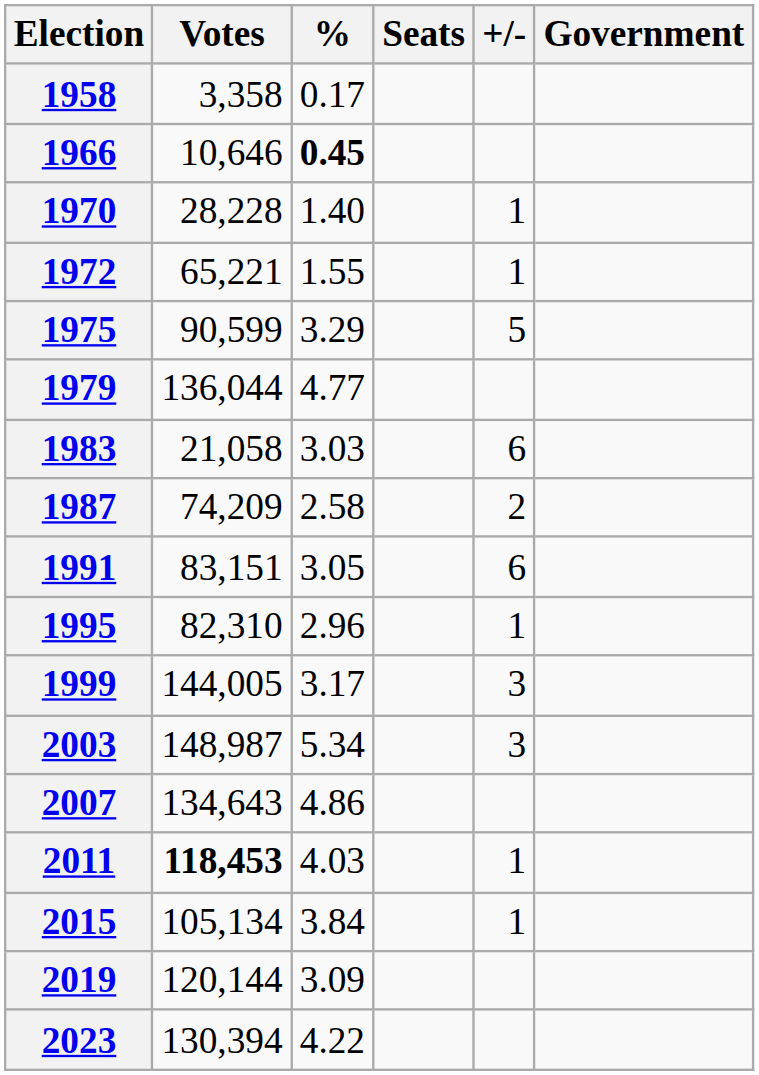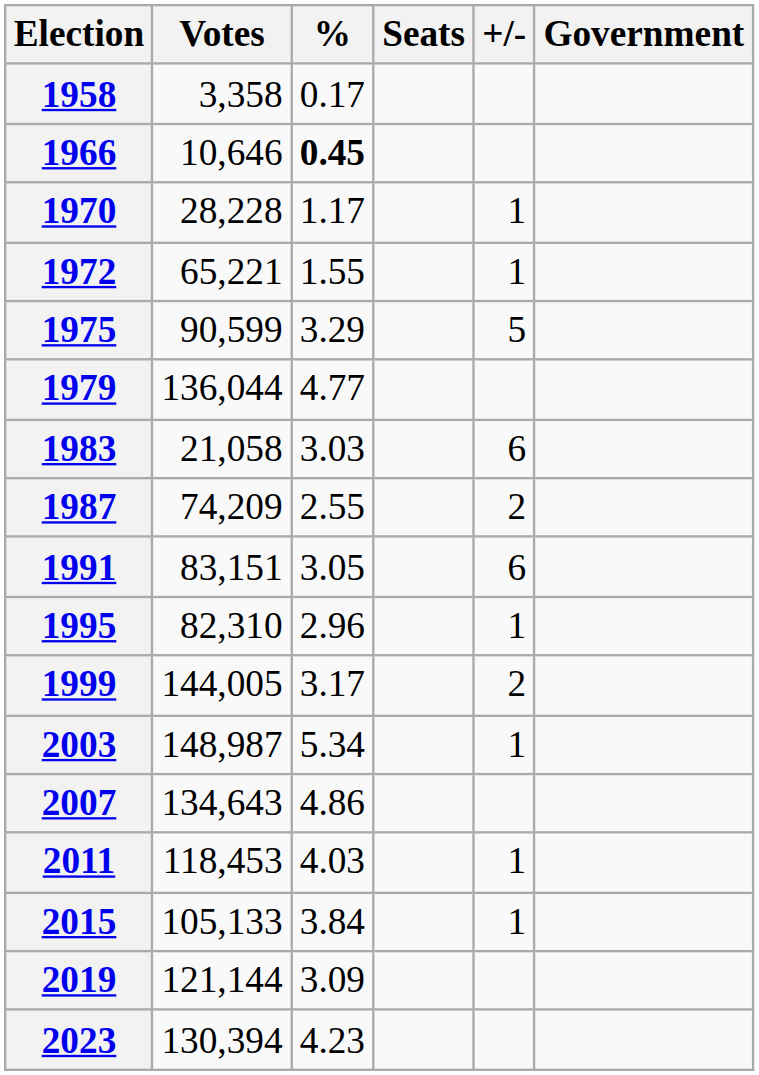1970 | %: 1.40 -> 1.17
1987 | %: 2.58 -> 2.55
1999 | +/-: 3 -> 2
2003 | +/-: 3 -> 1
2011 | Votes: bold -> normal
2015 | Votes: 105,134 -> 105,133
2019 | Votes: 120,144 -> 121,144
2023 | %: 4.22 -> 4.23
